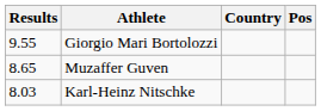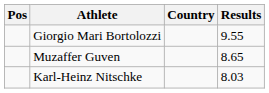columns swapped: Pos <-> Results
